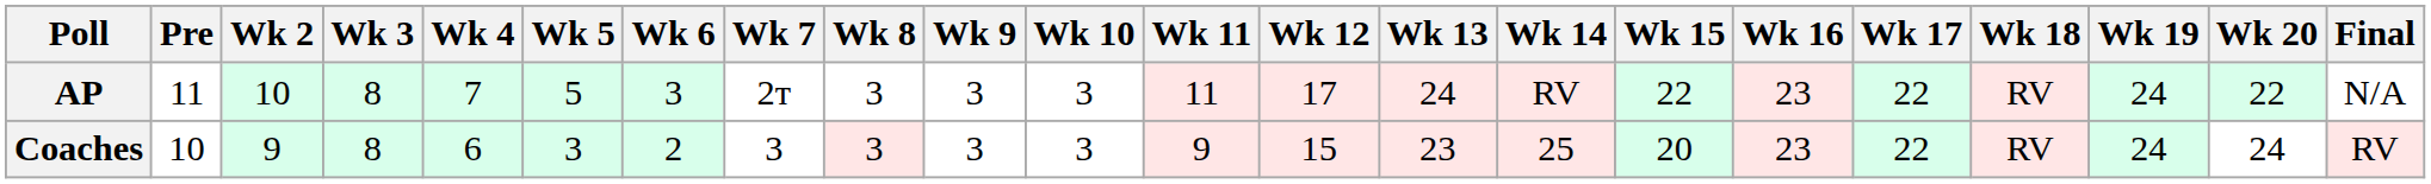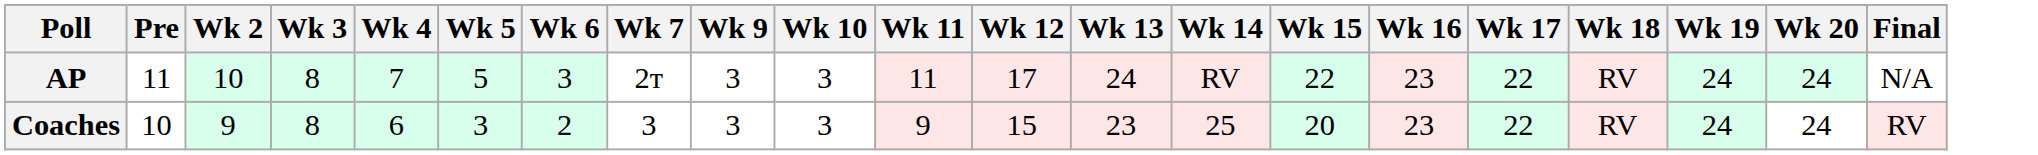- column: Wk 8 | 3 | 3
AP | Wk 20: 22 -> 24
